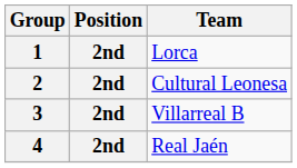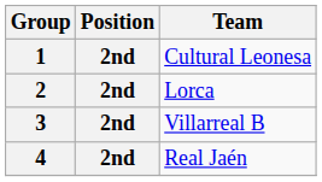1 | Team: Lorca -> Cultural Leonesa
2 | Team: Cultural Leonesa -> Lorca
